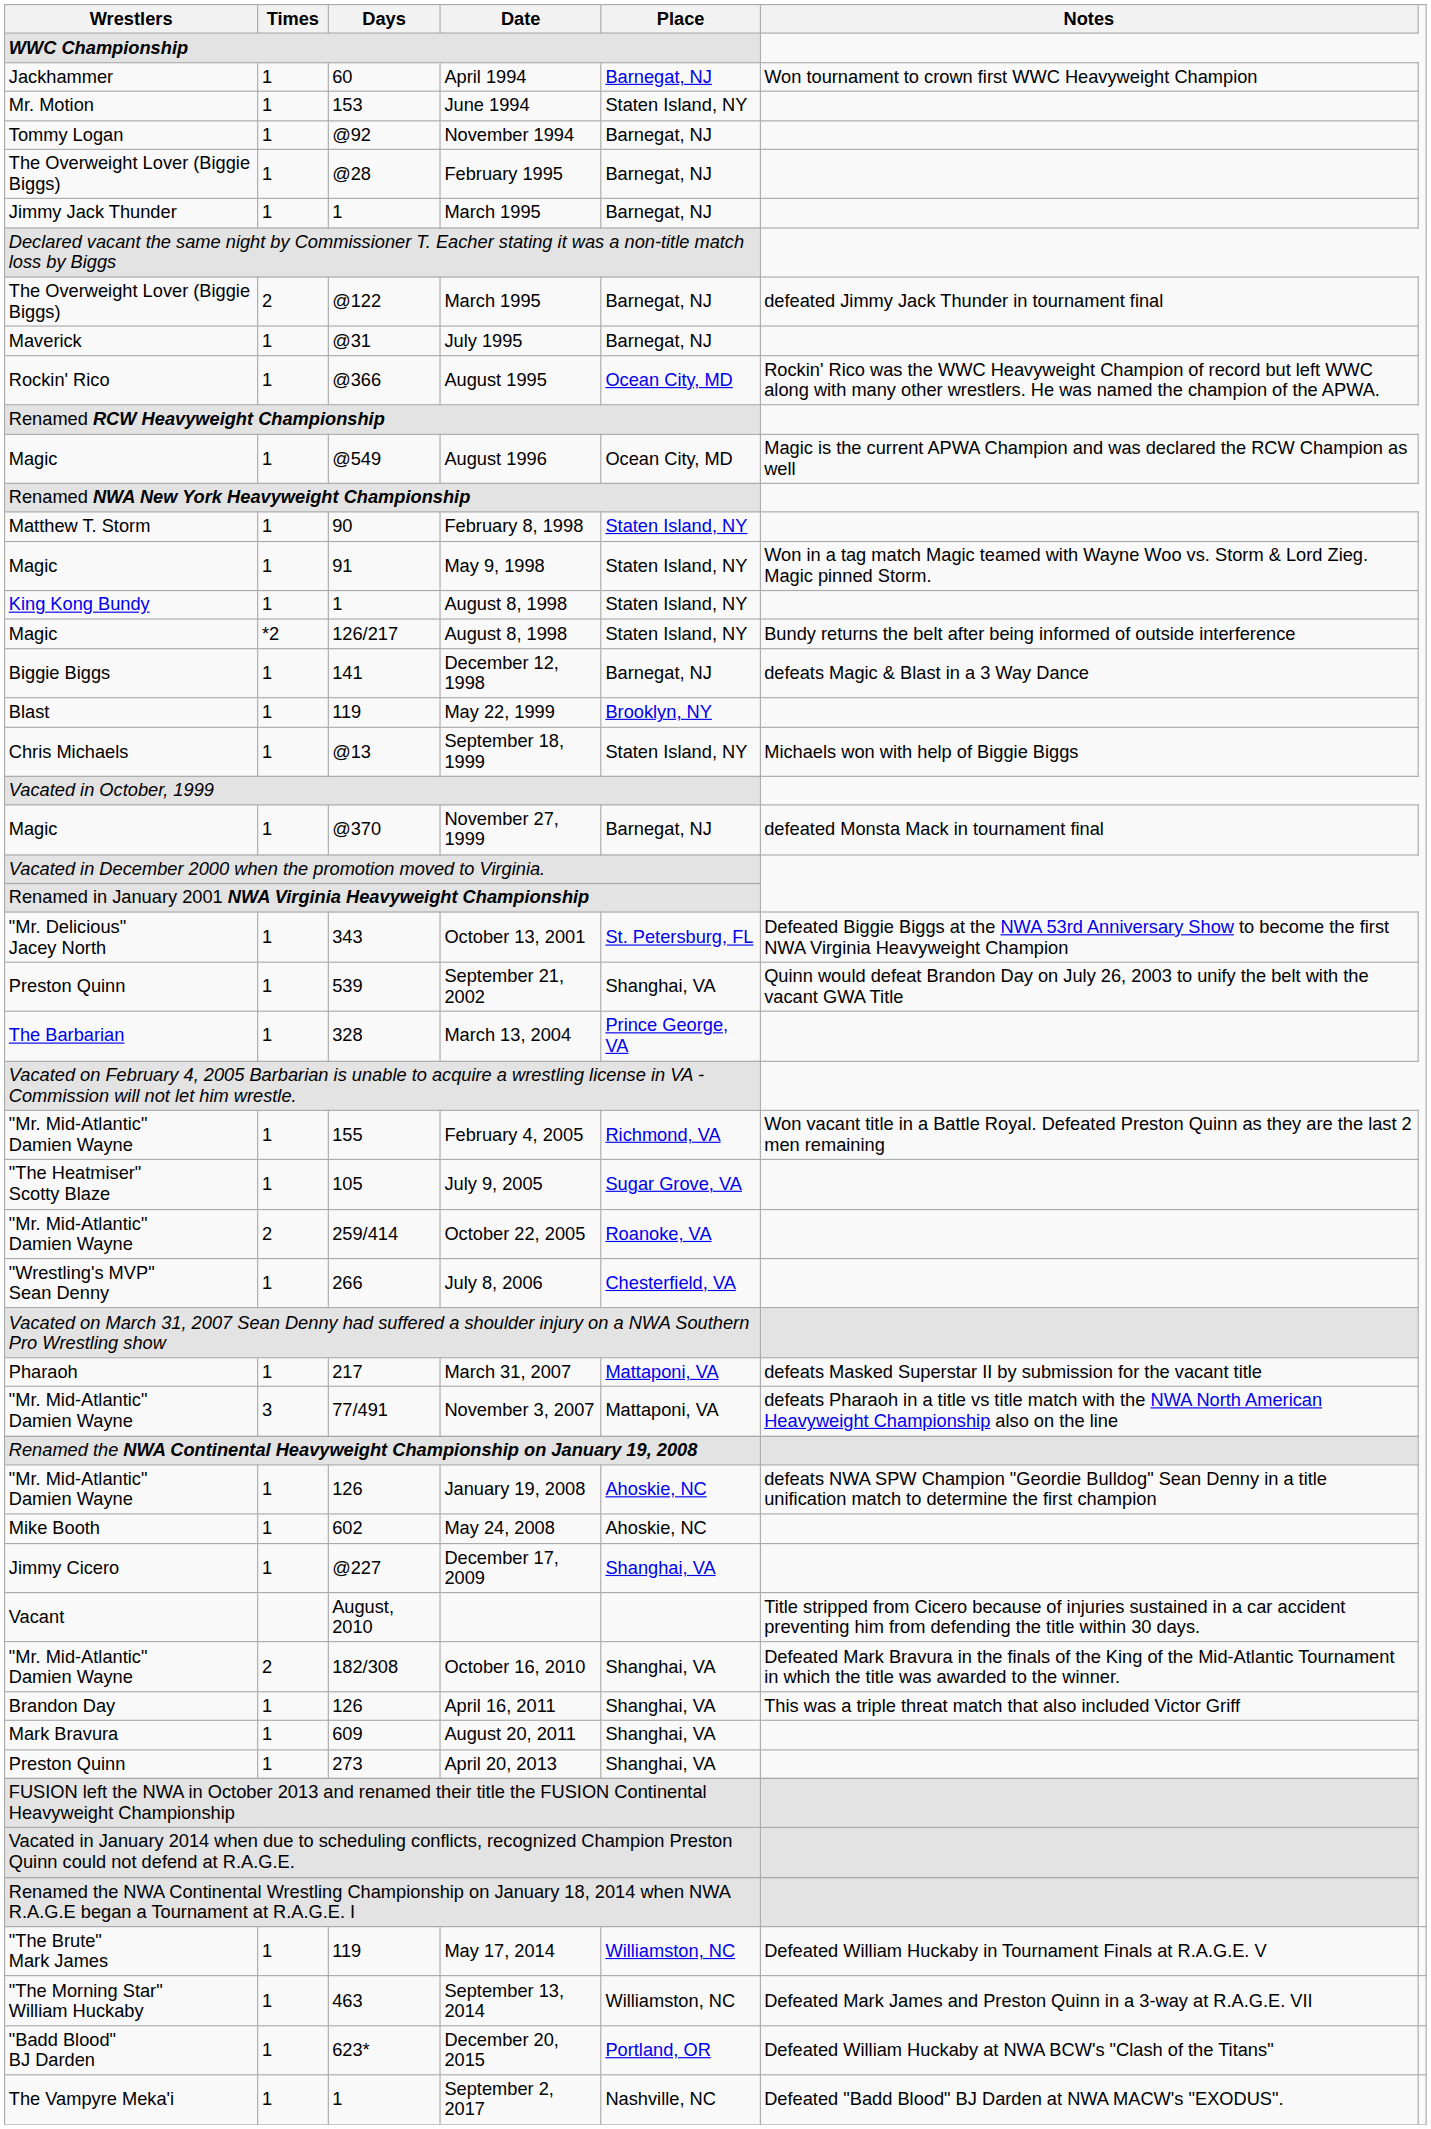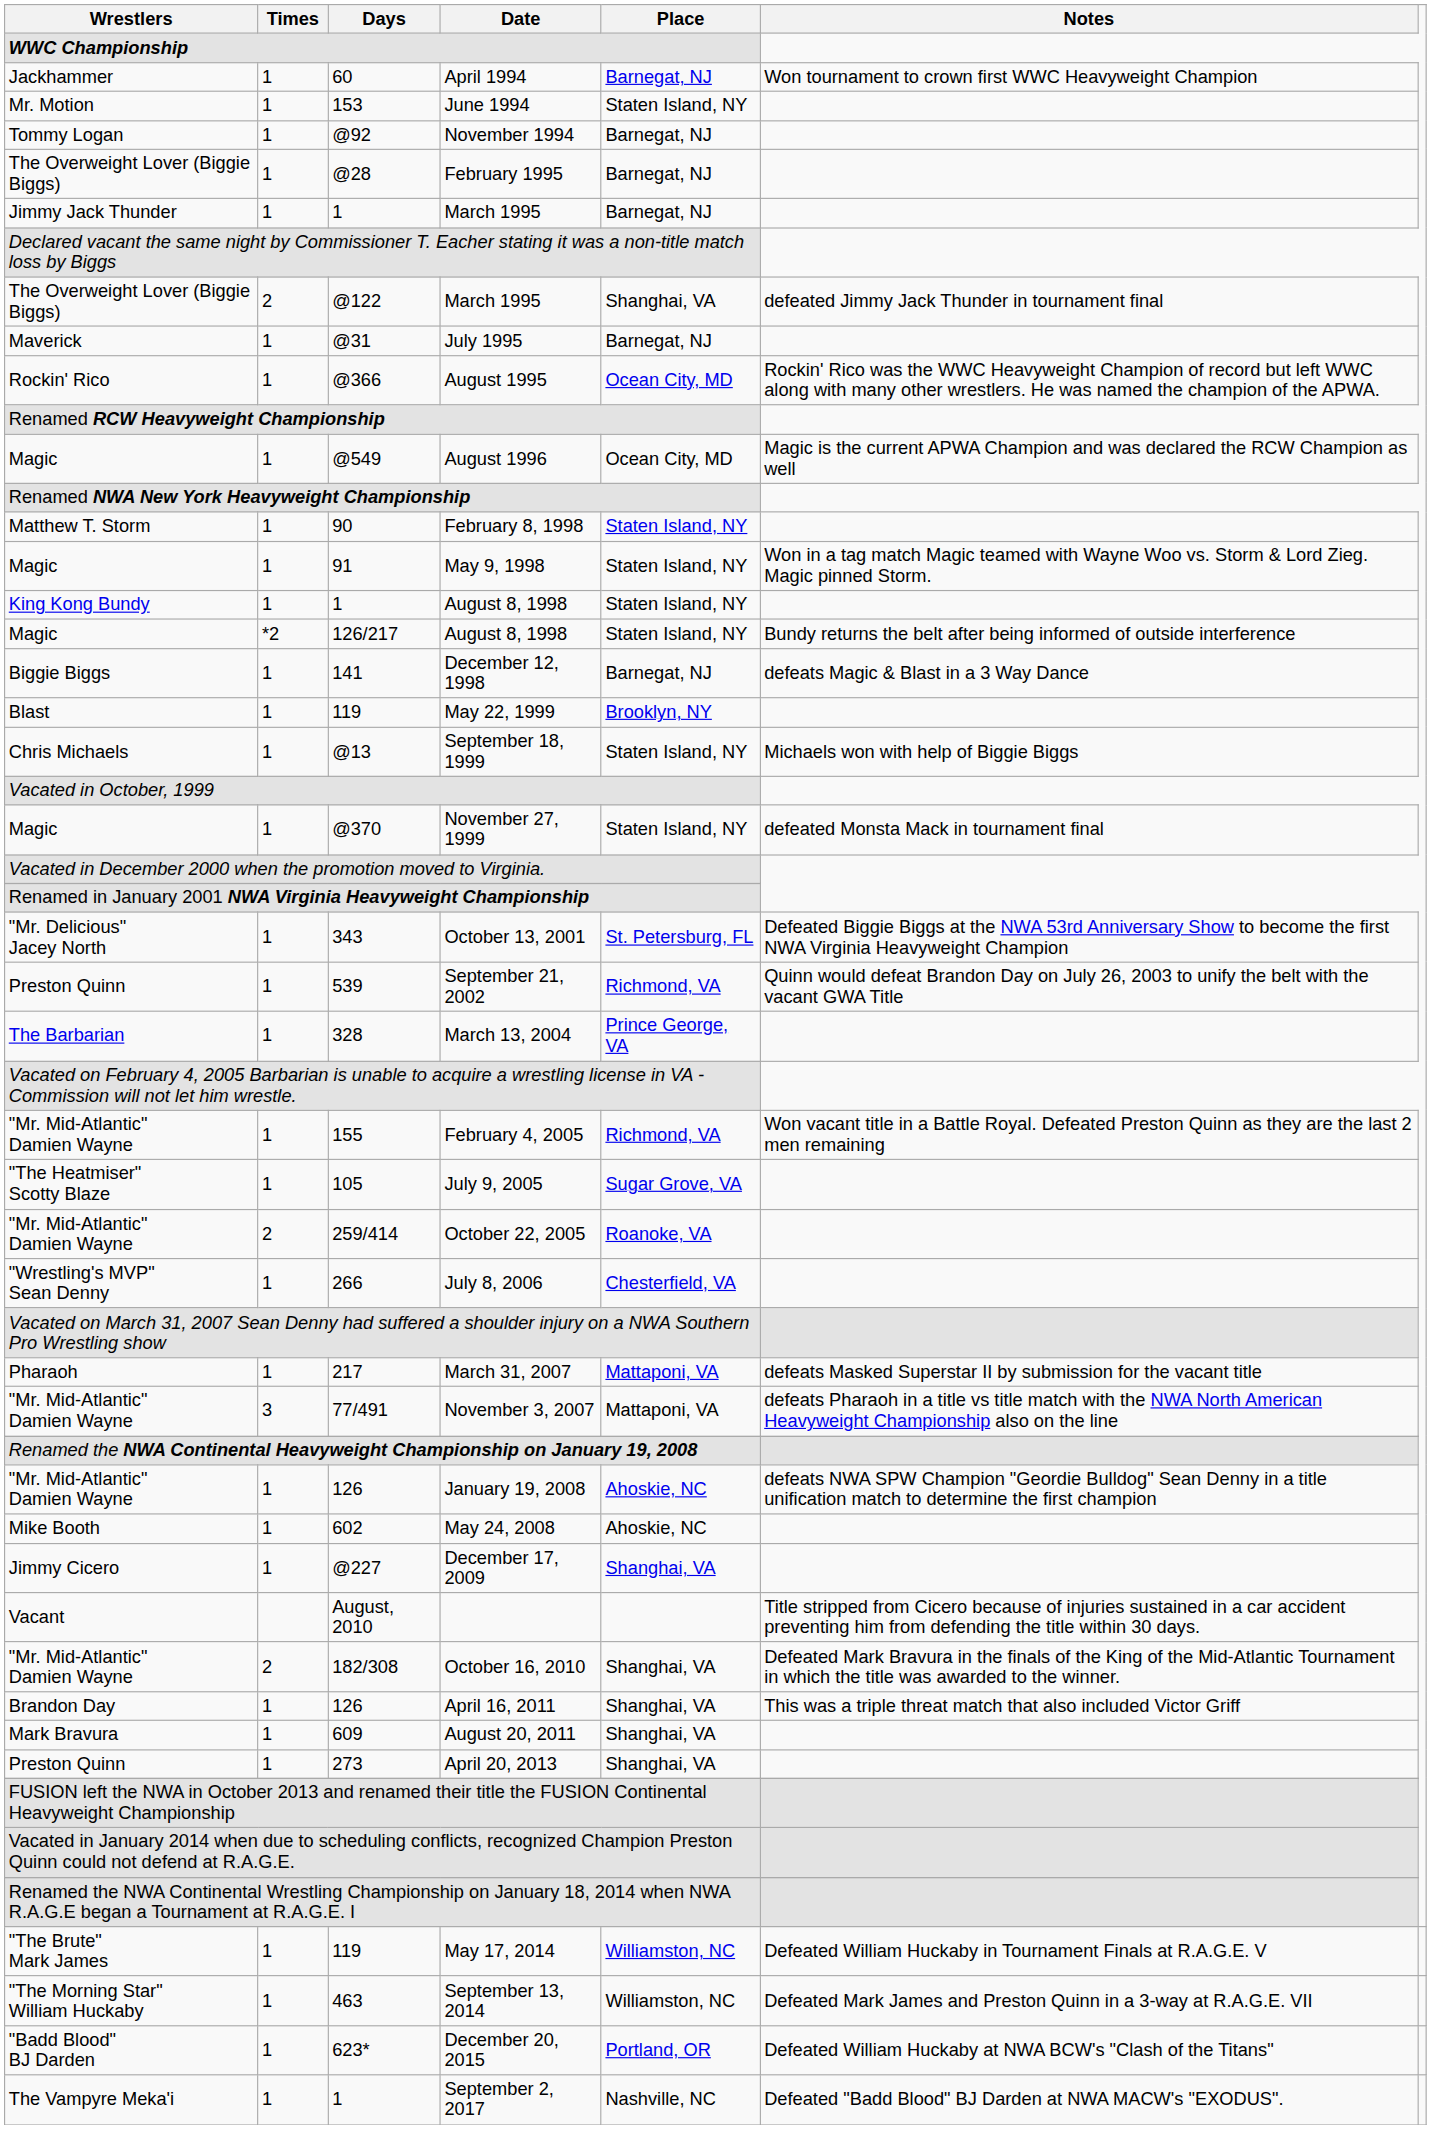@122 / March 1995 | Place: Barnegat, NJ -> Shanghai, VA
November 27, 1999 | Place: Barnegat, NJ -> Staten Island, NY
September 21, 2002 | Place: Shanghai, VA -> Richmond, VA
